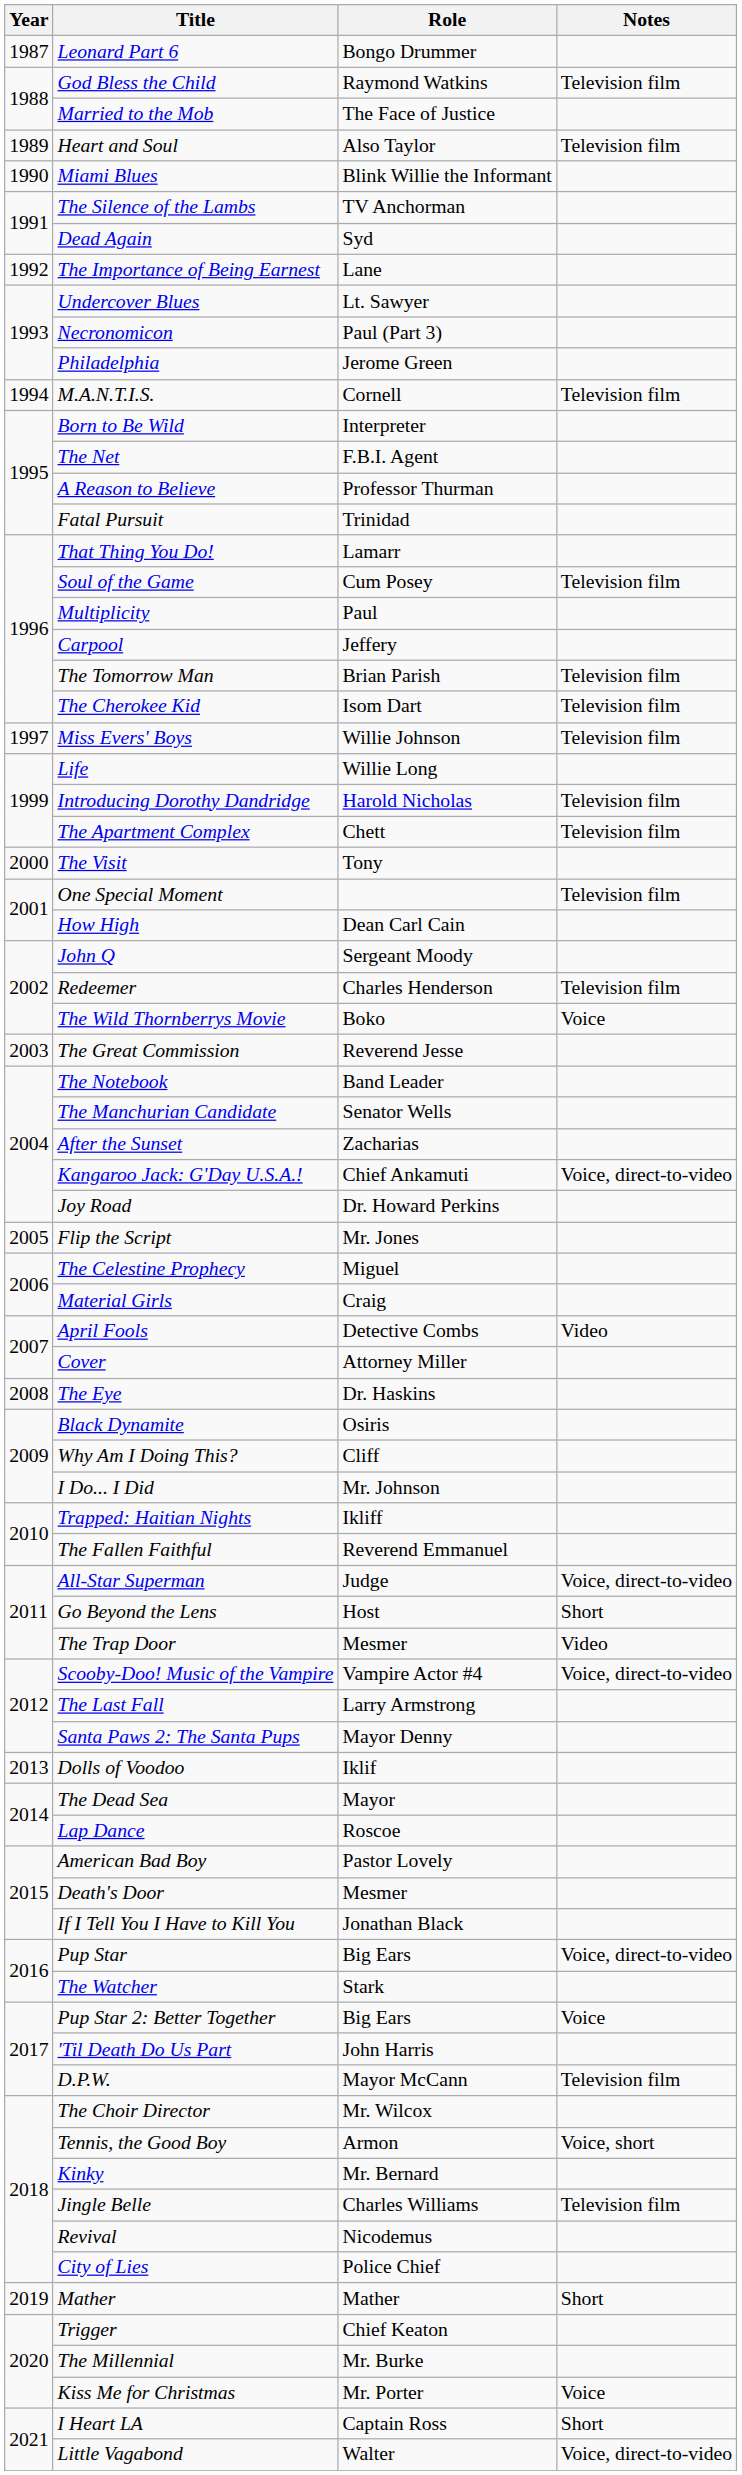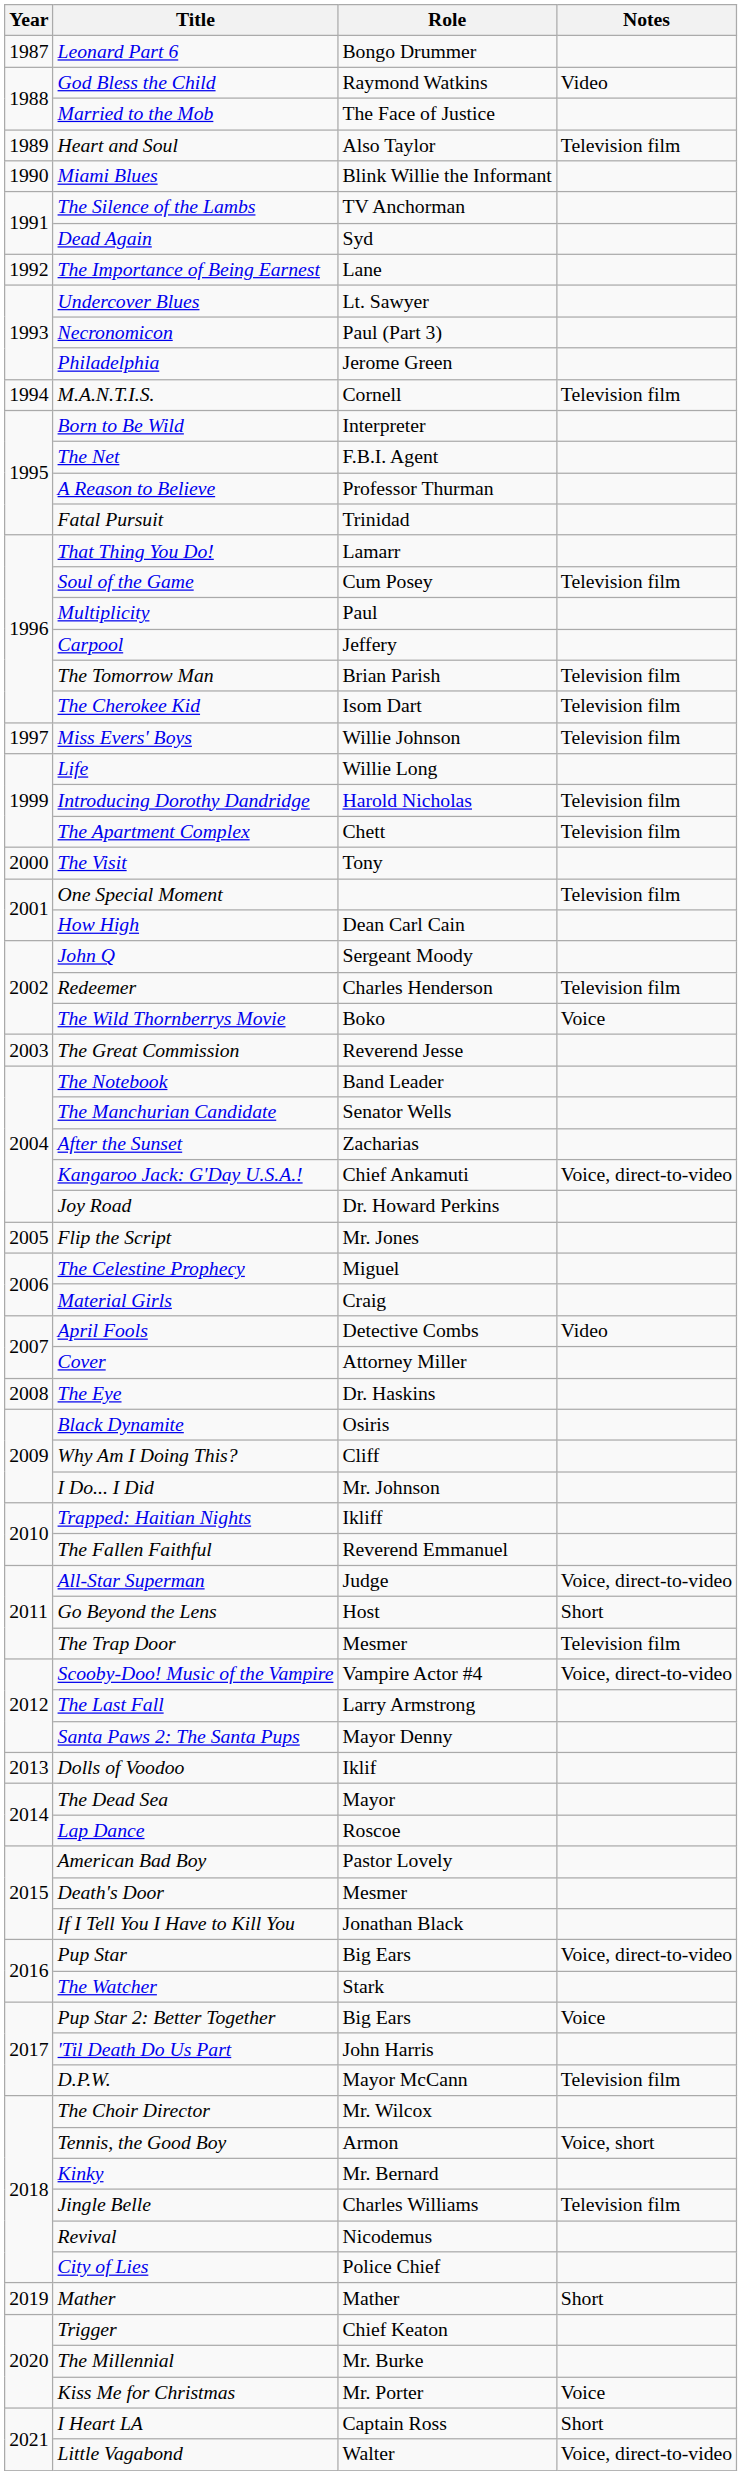God Bless the Child | Notes: Television film -> Video
The Trap Door | Notes: Video -> Television film
